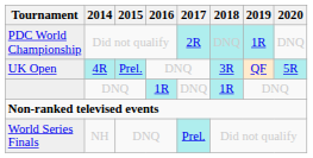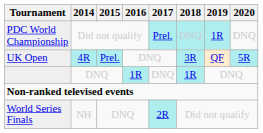PDC World Championship | 2017: 2R -> Prel.
World Series Finals | 2017: Prel. -> 2R
